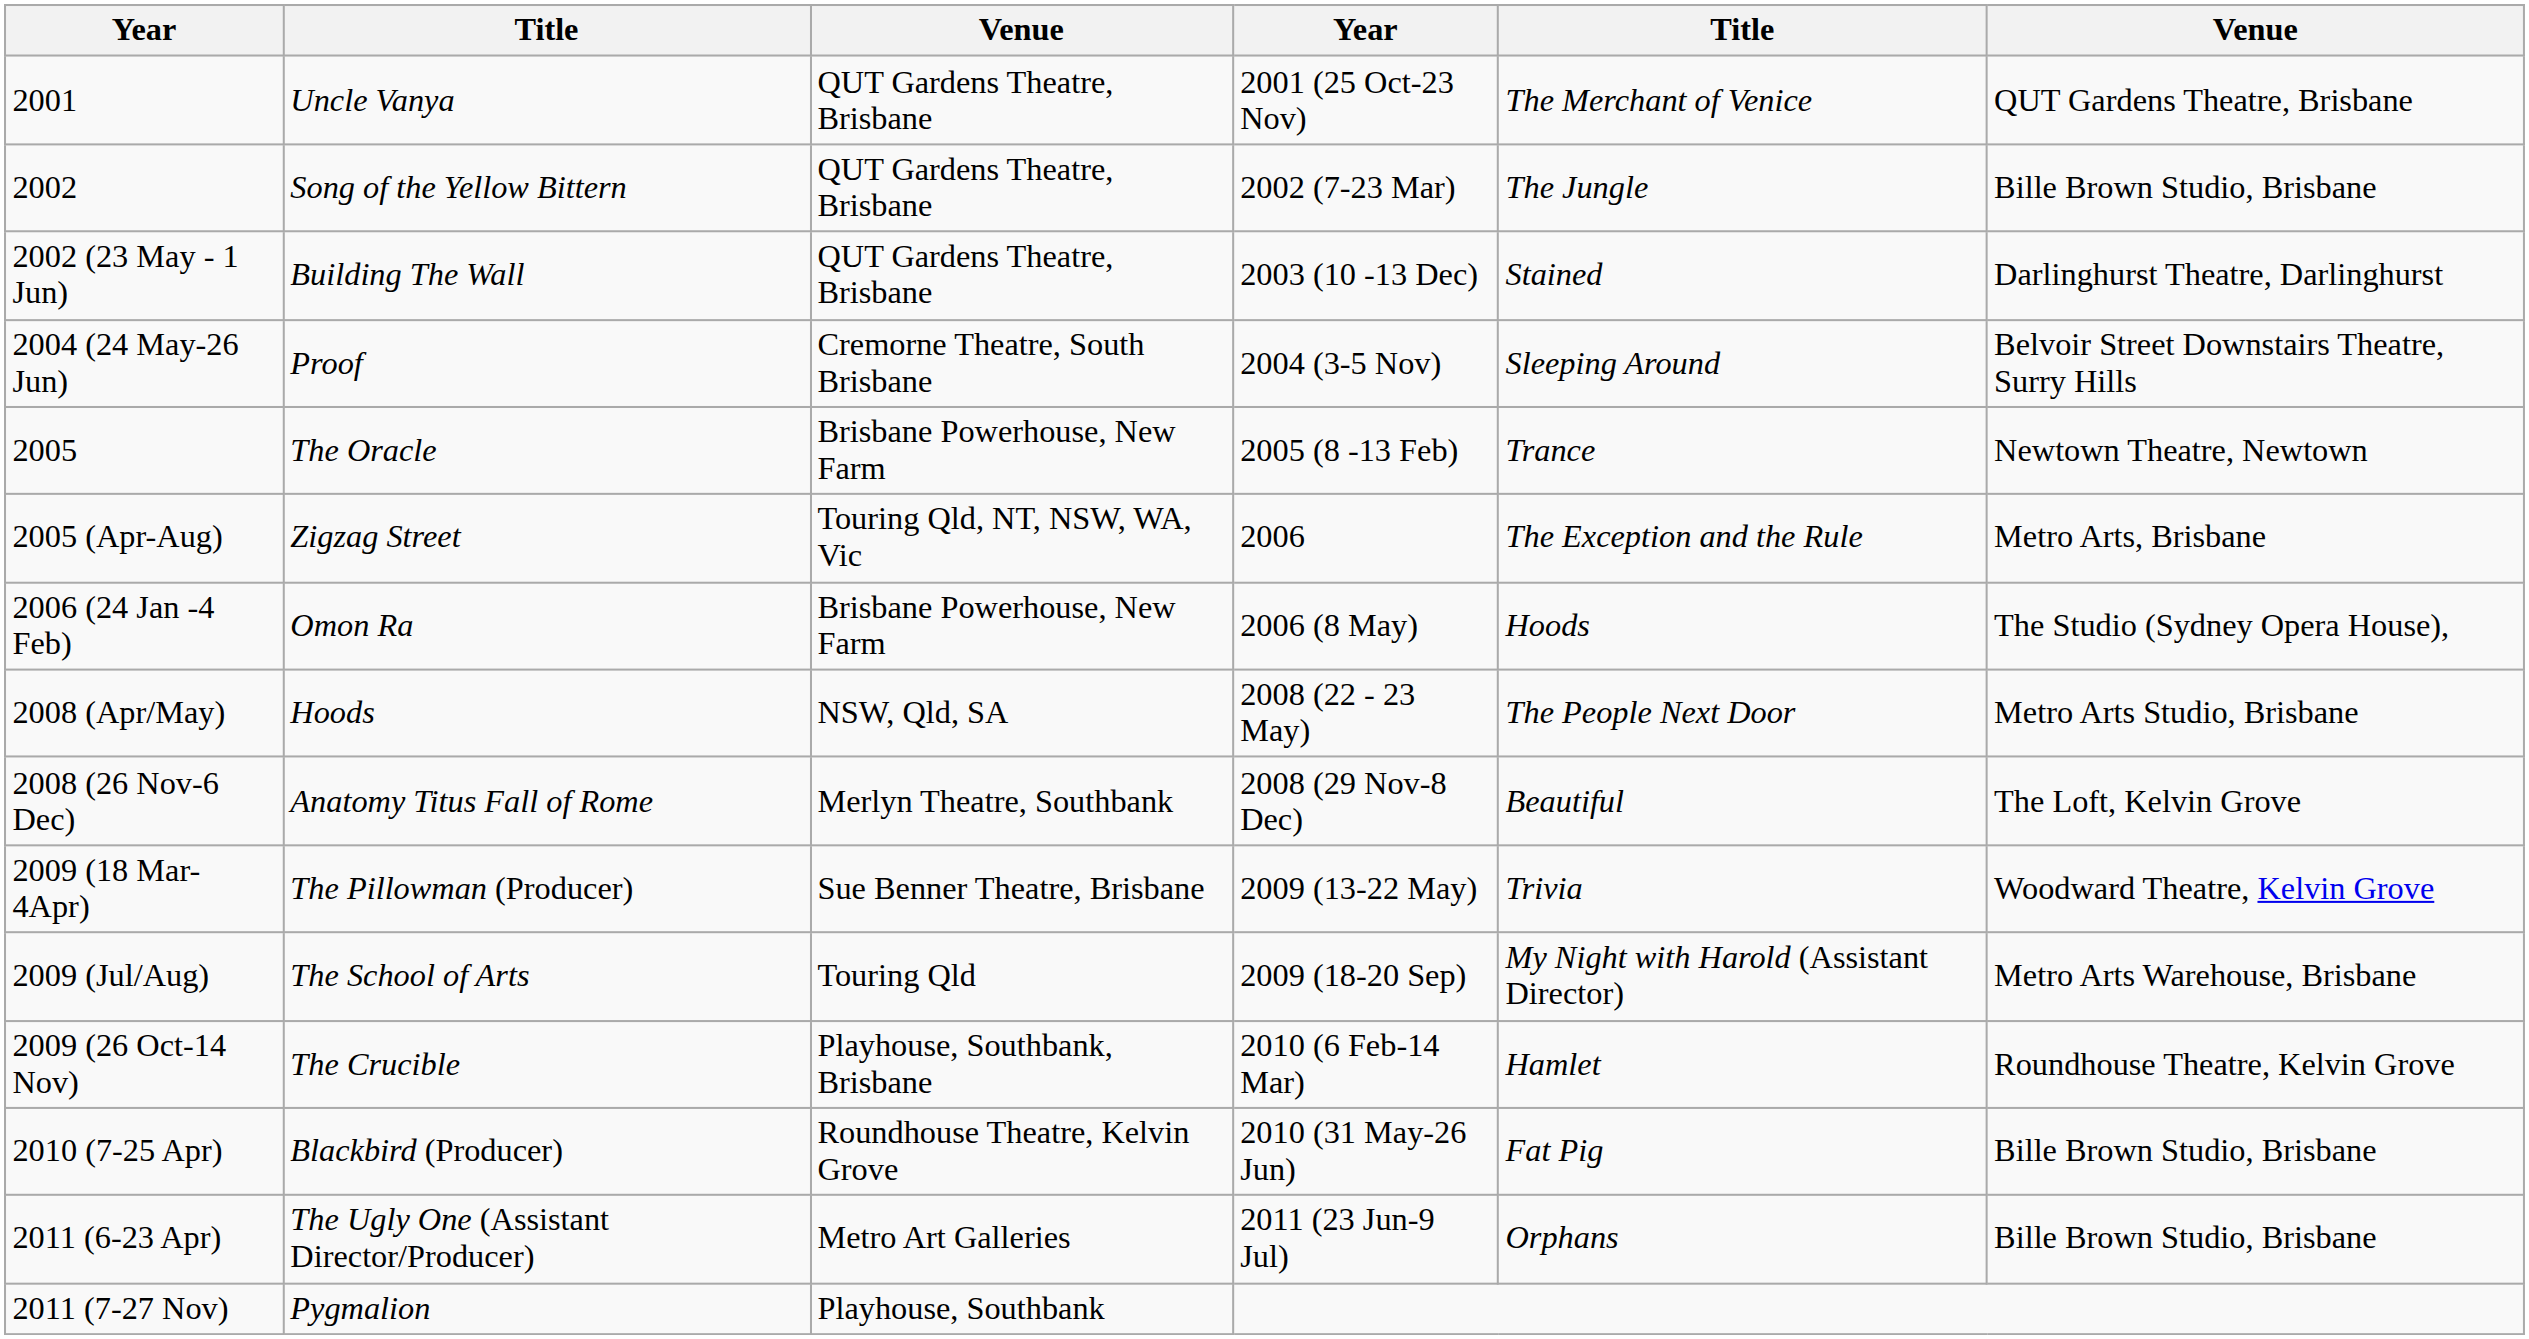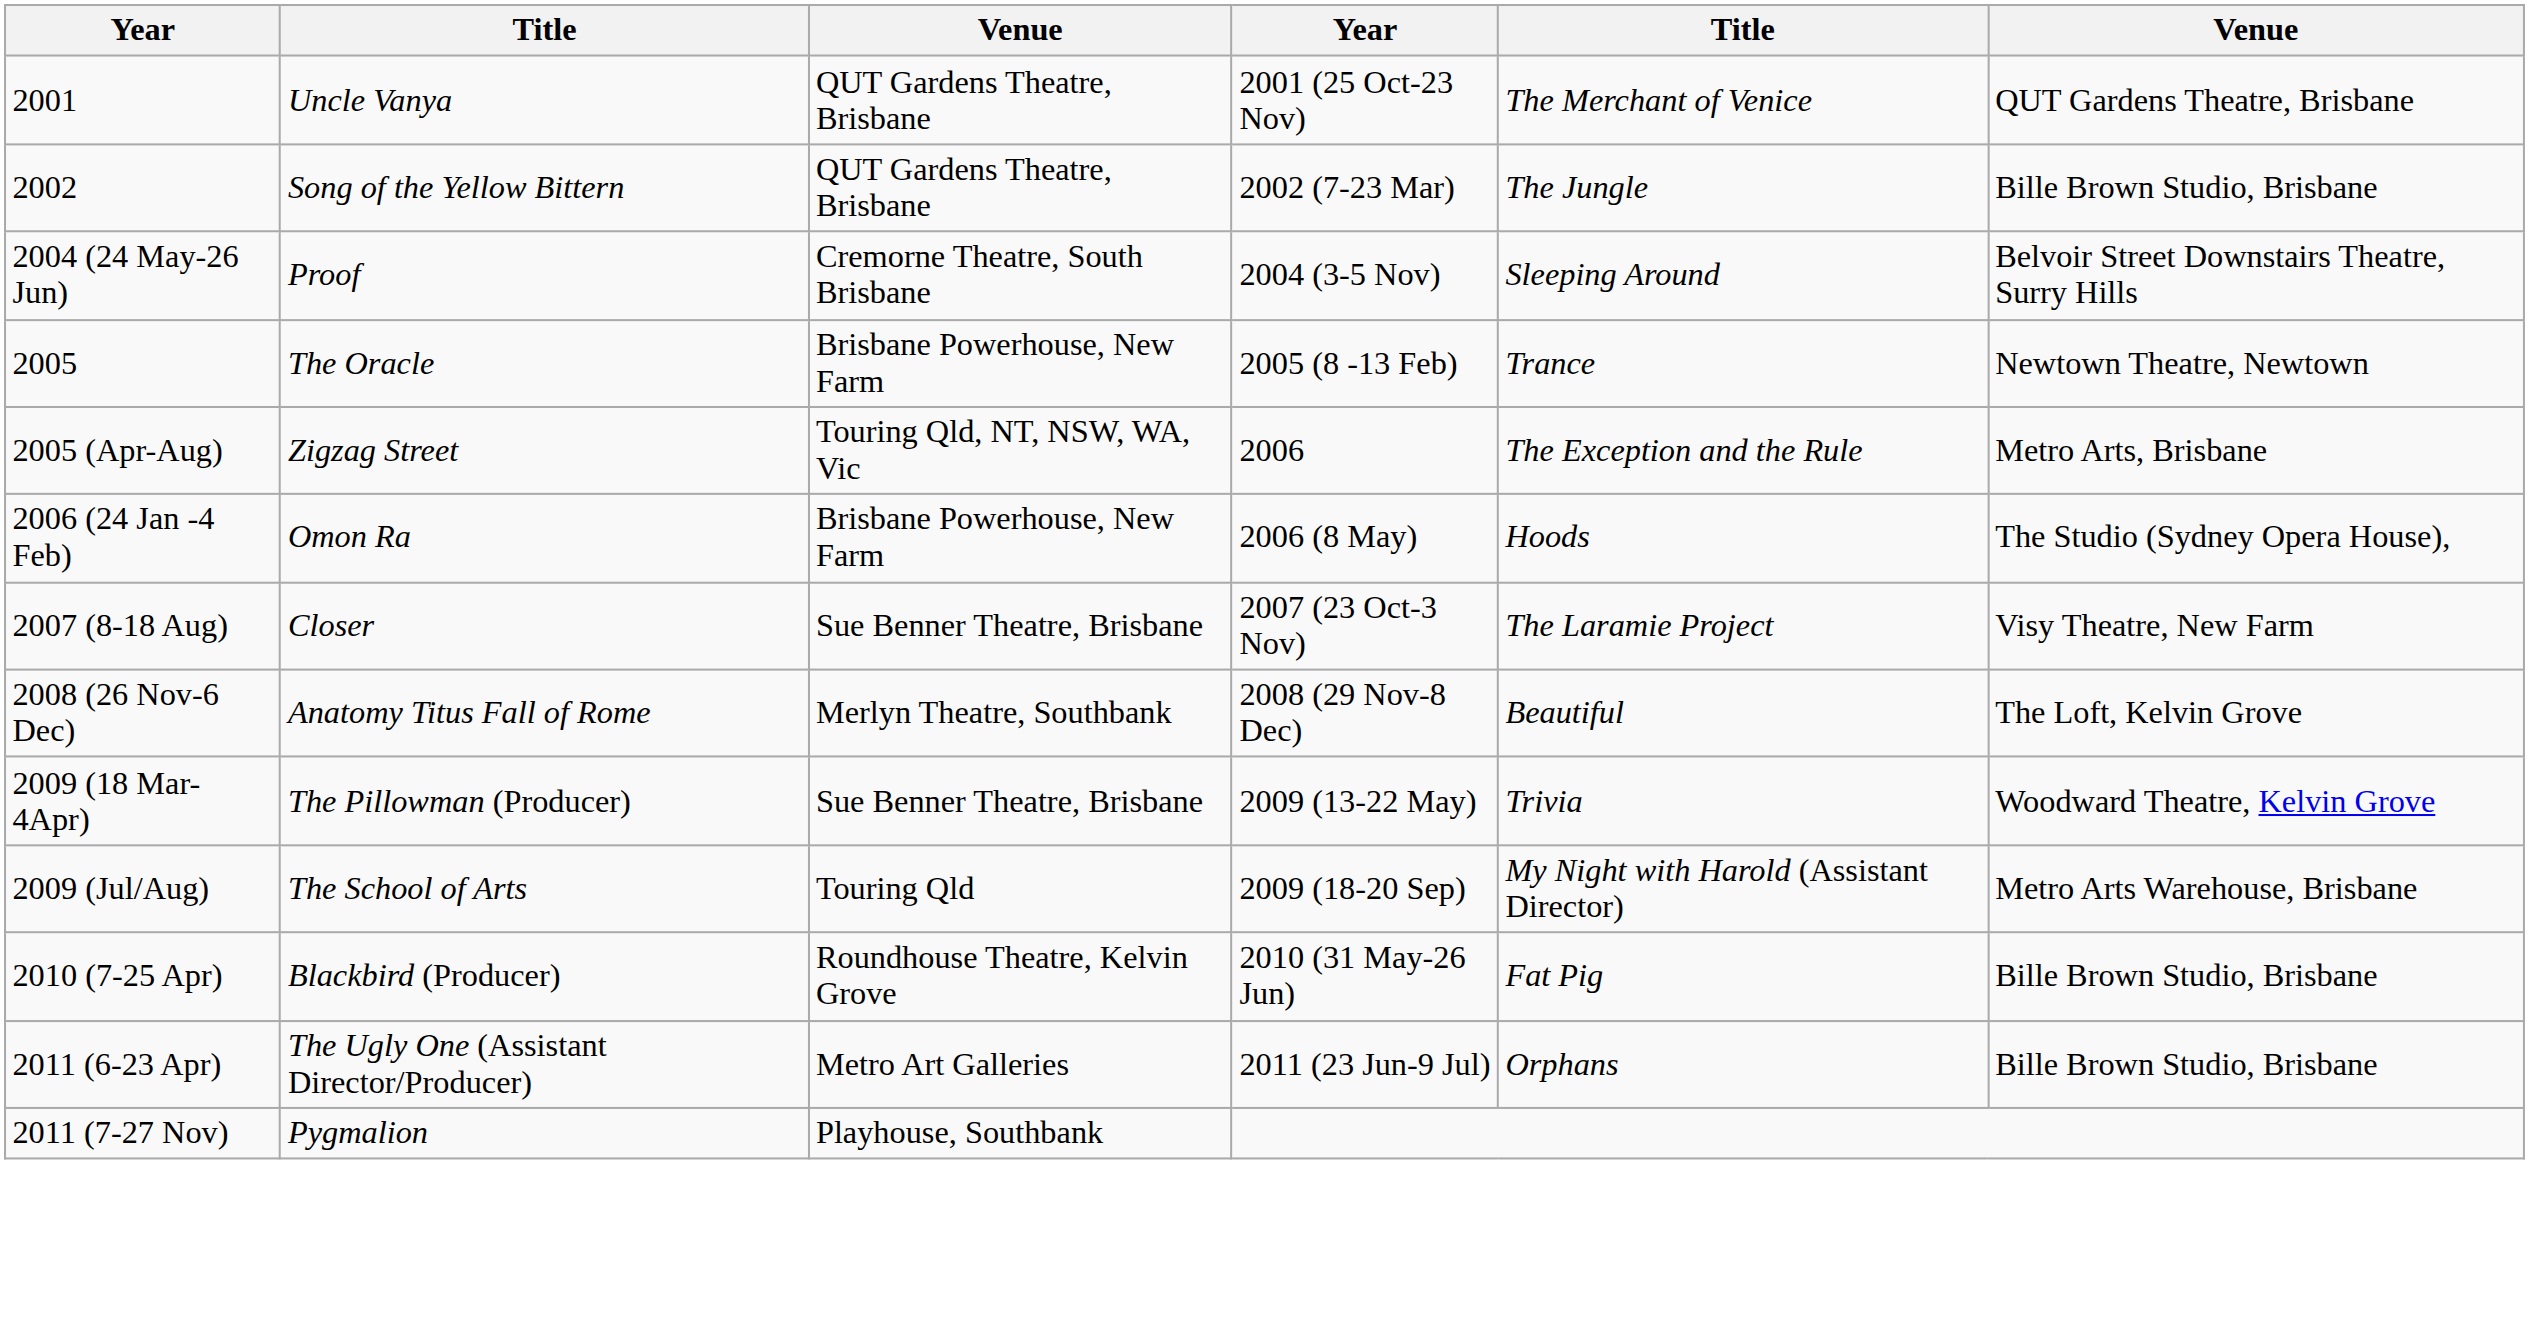- row: 2002 (23 May - 1 Jun) | Building The Wall | QUT Gardens Theatre, Brisbane | 2003 (10 -13 Dec) | Stained | Darlinghurst Theatre, Darlinghurst
+ row: 2007 (8-18 Aug) | Closer | Sue Benner Theatre, Brisbane | 2007 (23 Oct-3 Nov) | The Laramie Project | Visy Theatre, New Farm
- row: 2008 (Apr/May) | Hoods | NSW, Qld, SA | 2008 (22 - 23 May) | The People Next Door | Metro Arts Studio, Brisbane
- row: 2009 (26 Oct-14 Nov) | The Crucible | Playhouse, Southbank, Brisbane | 2010 (6 Feb-14 Mar) | Hamlet | Roundhouse Theatre, Kelvin Grove
